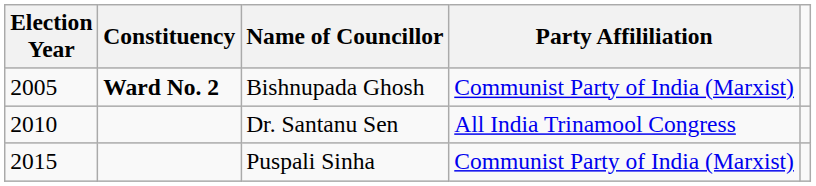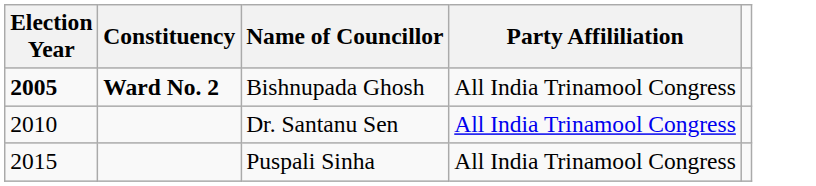Bishnupada Ghosh | Election Year: normal -> bold
Bishnupada Ghosh | Party Affililiation: Communist Party of India (Marxist) -> All India Trinamool Congress
Puspali Sinha | Party Affililiation: Communist Party of India (Marxist) -> All India Trinamool Congress
